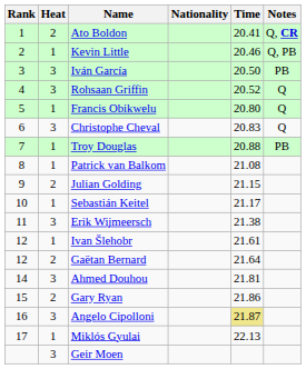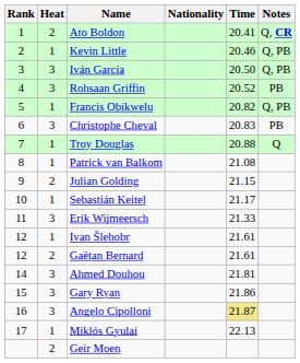Iván García | Notes: PB -> Q, PB
Rohsaan Griffin | Notes: Q -> PB
Francis Obikwelu | Time: 20.80 -> 20.82
Francis Obikwelu | Notes: Q -> Q, PB
Christophe Cheval | Notes: Q -> PB
Troy Douglas | Notes: PB -> Q
Erik Wijmeersch | Time: 21.38 -> 21.33
Gaëtan Bernard | Time: 21.64 -> 21.61
Gary Ryan | Heat: 2 -> 3
Geir Moen | Heat: 3 -> 2
